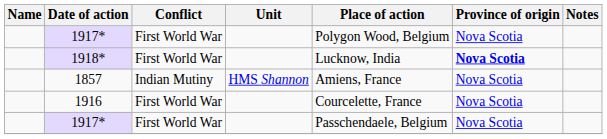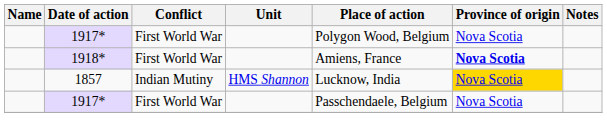1918* | Place of action: Lucknow, India -> Amiens, France
1857 | Place of action: Amiens, France -> Lucknow, India
1857 | Province of origin: no background -> gold background
- row: 1916 | First World War | Courcelette, France | Nova Scotia
